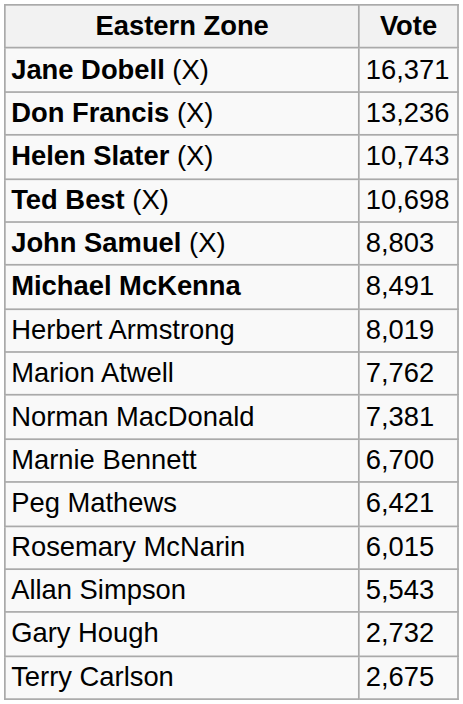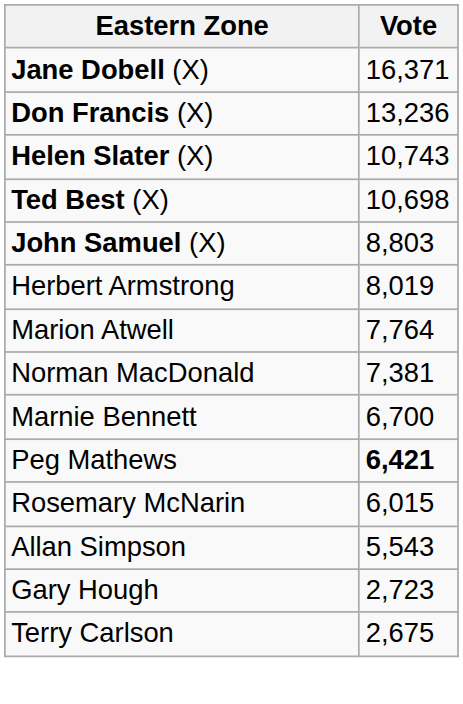- row: Michael McKenna | 8,491
Marion Atwell | Vote: 7,762 -> 7,764
Peg Mathews | Vote: normal -> bold
Gary Hough | Vote: 2,732 -> 2,723
